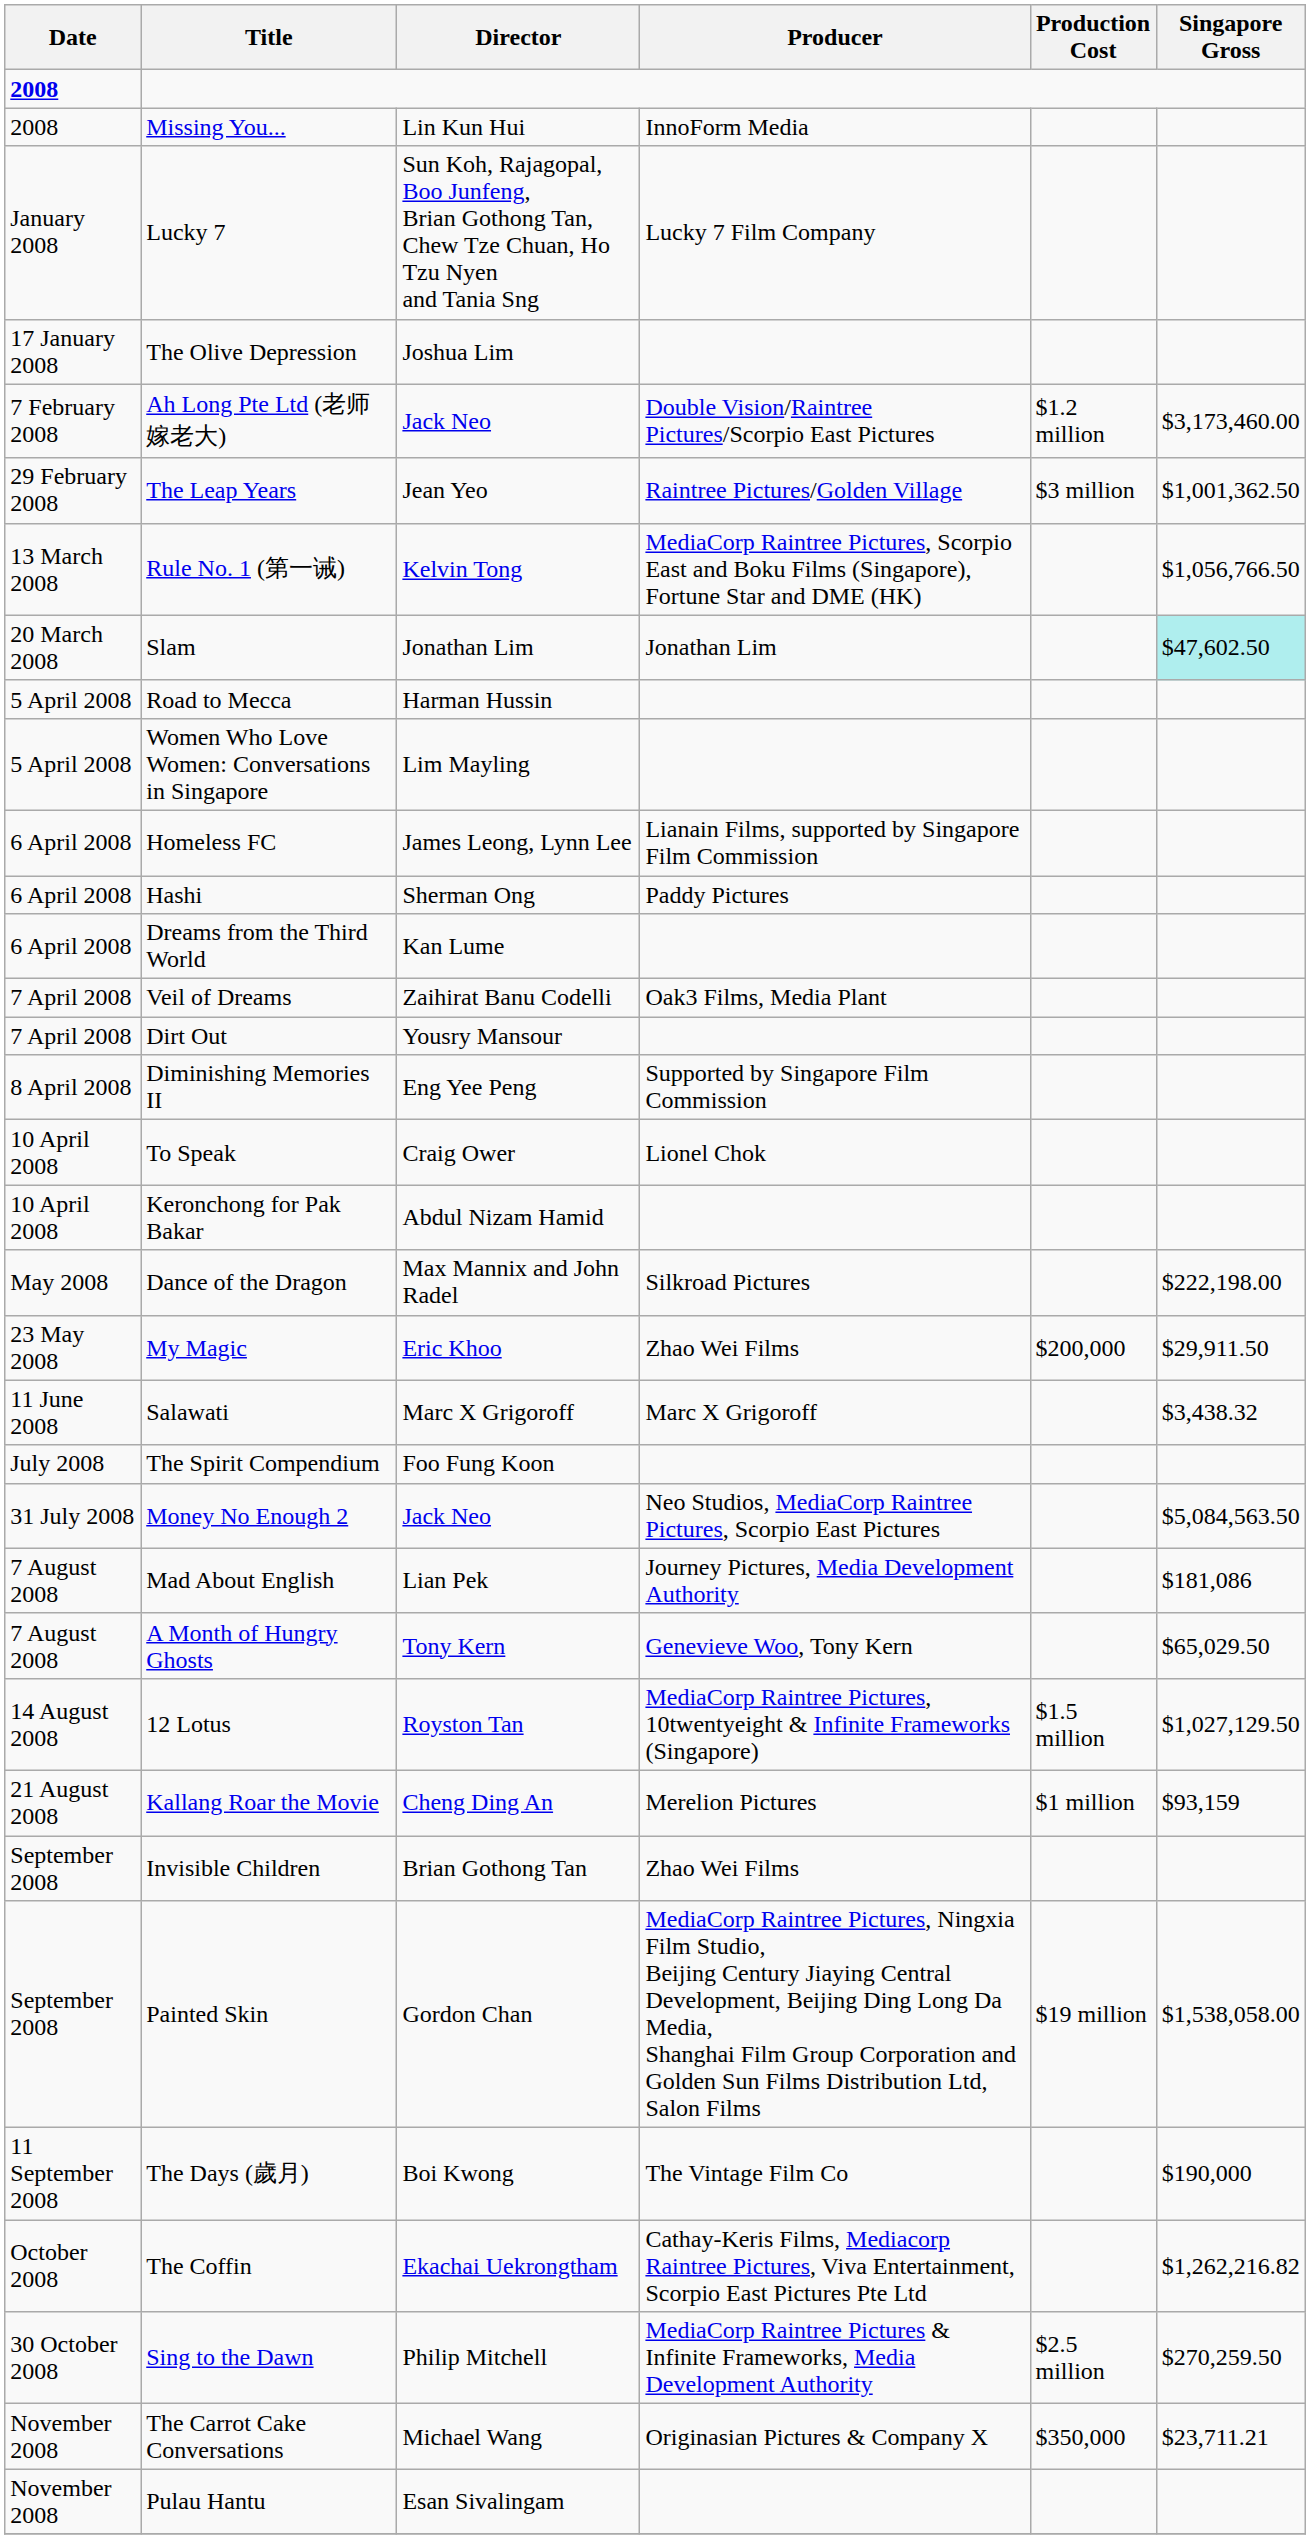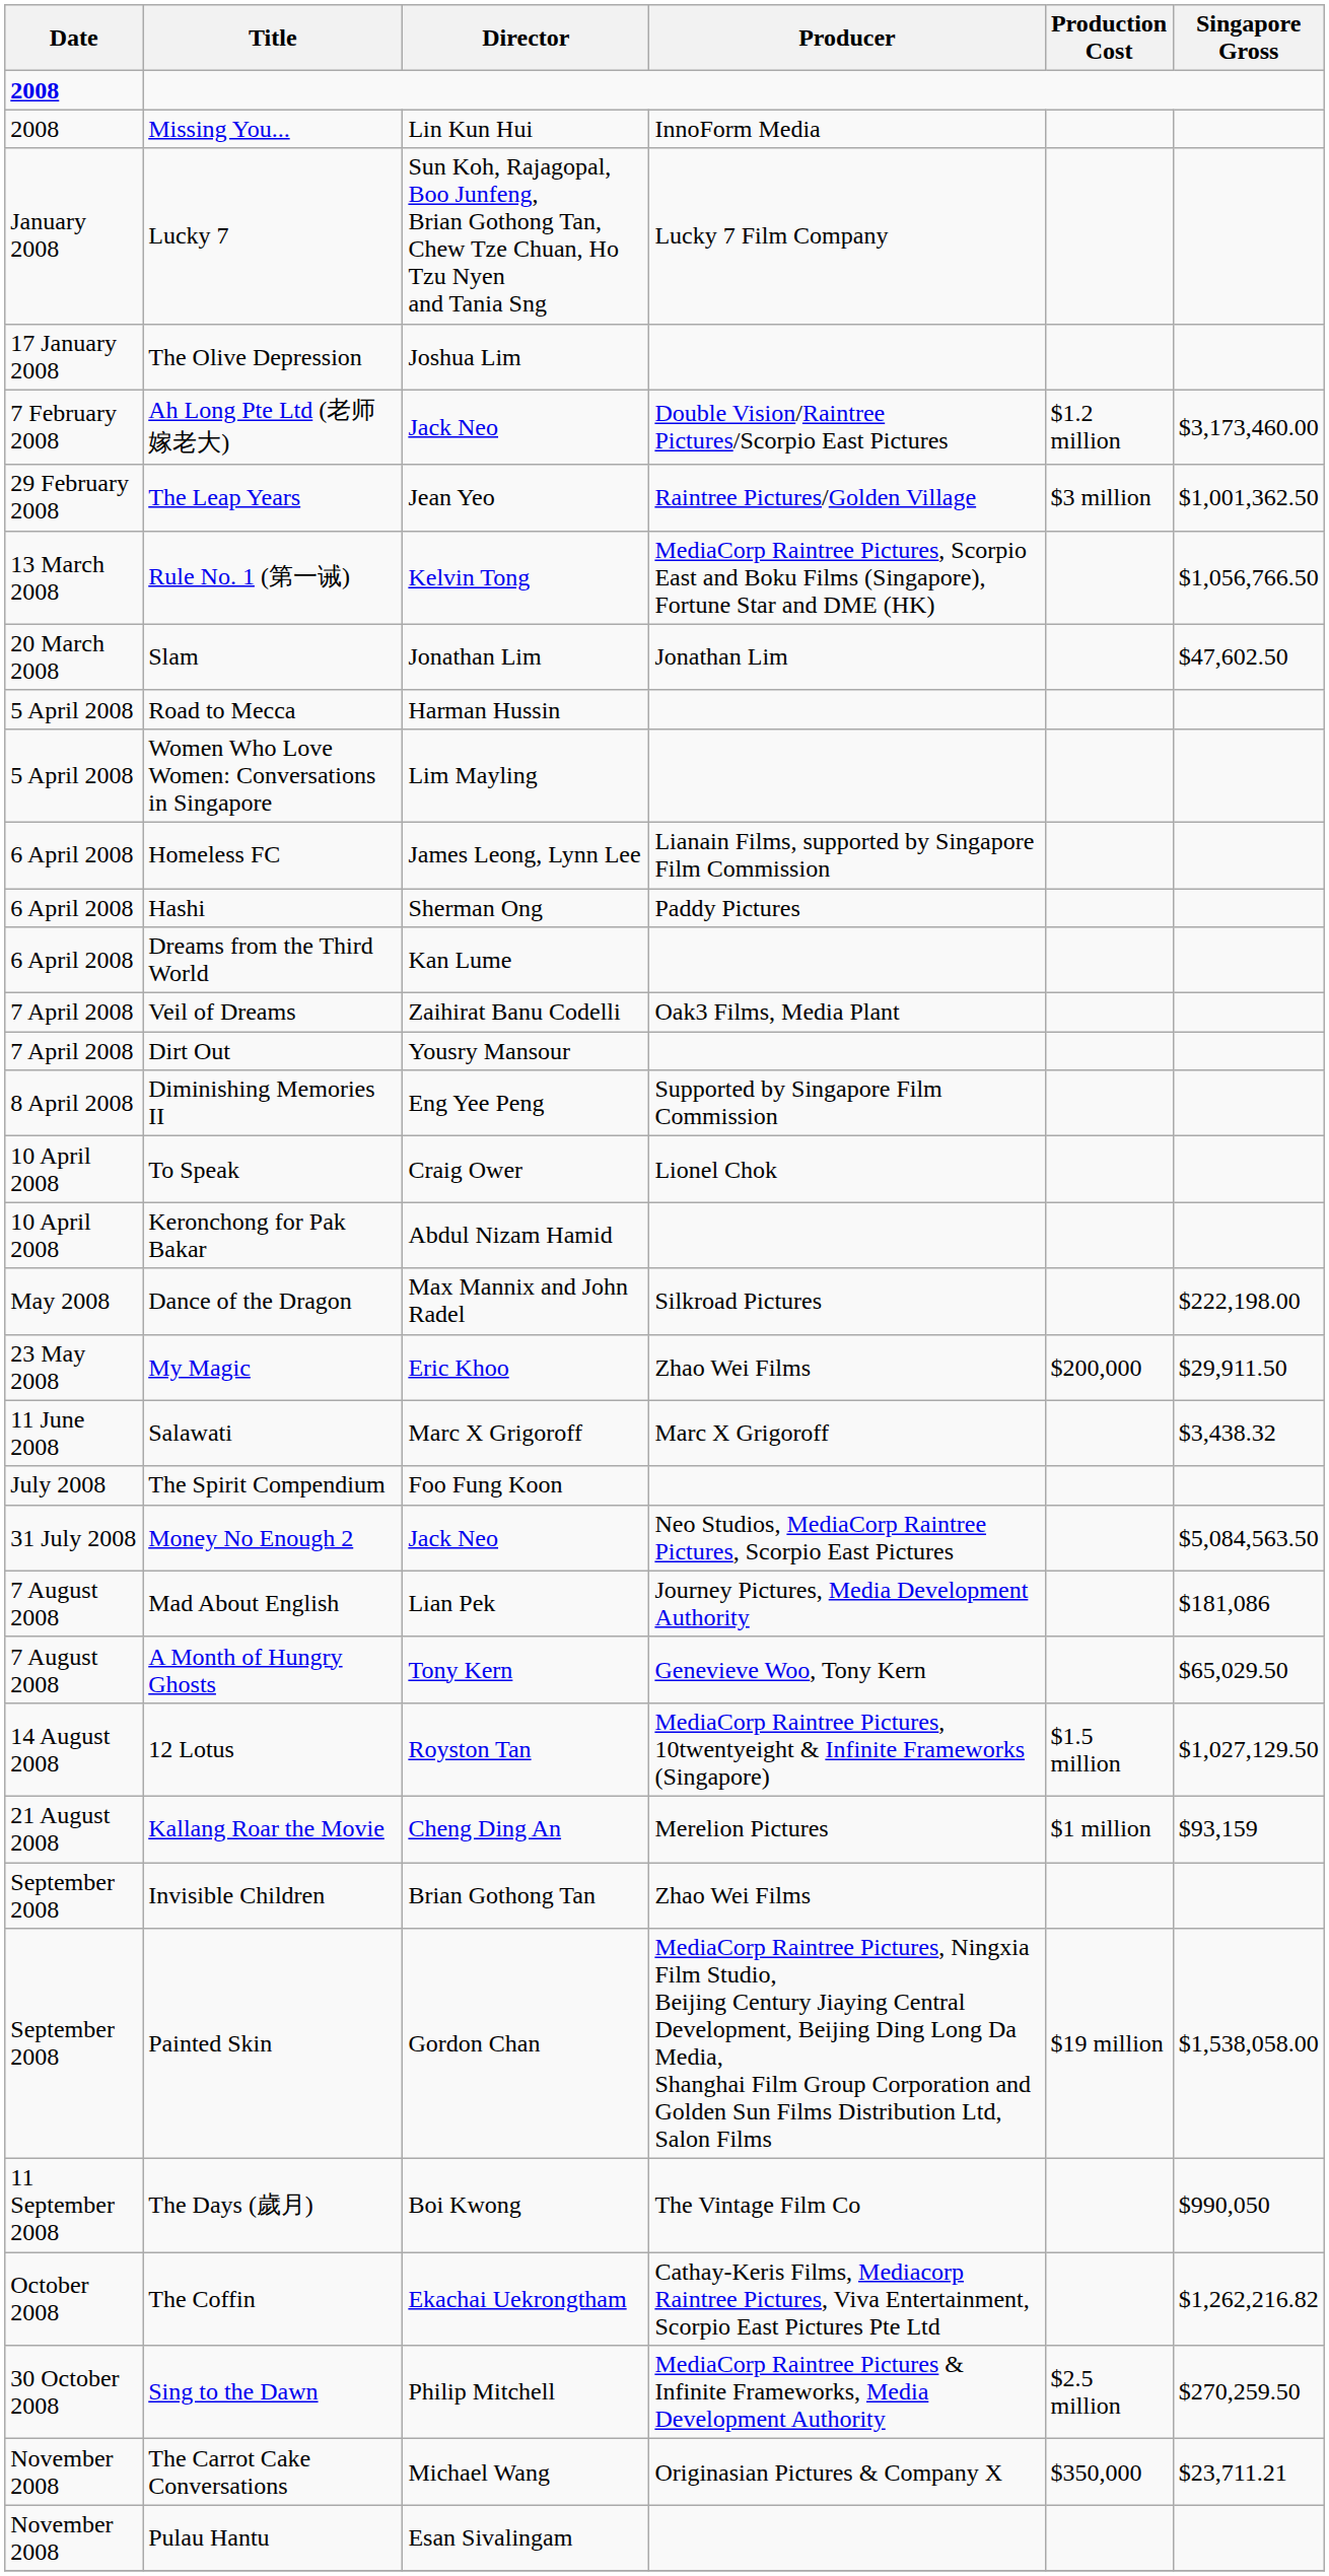Slam | Singapore Gross: paleturquoise background -> no background
The Days (歲月) | Singapore Gross: $190,000 -> $990,050
